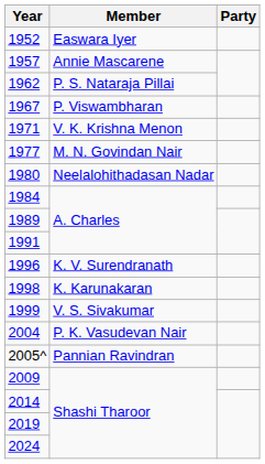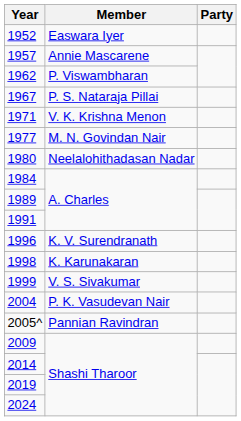1962 | Member: P. S. Nataraja Pillai -> P. Viswambharan
1967 | Member: P. Viswambharan -> P. S. Nataraja Pillai
